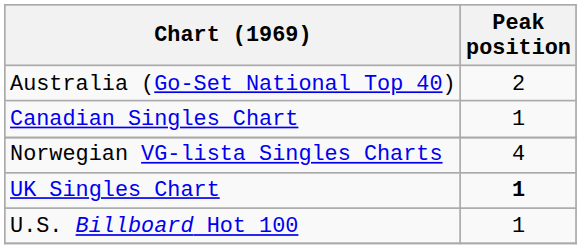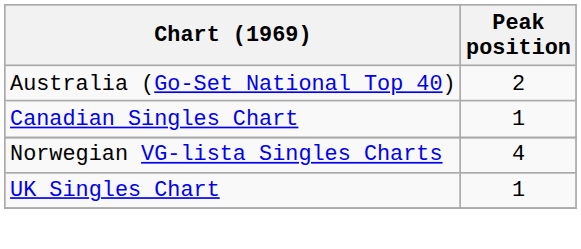UK Singles Chart | Peak position: bold -> normal
- row: U.S. Billboard Hot 100 | 1
